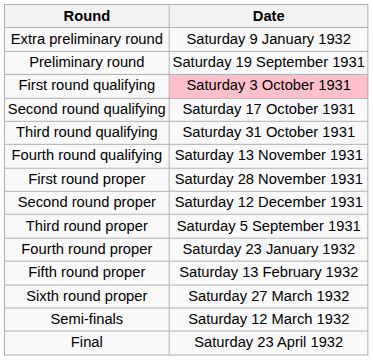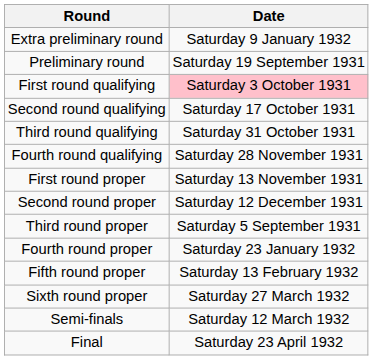Fourth round qualifying | Date: Saturday 13 November 1931 -> Saturday 28 November 1931
First round proper | Date: Saturday 28 November 1931 -> Saturday 13 November 1931
